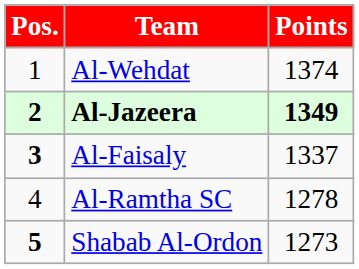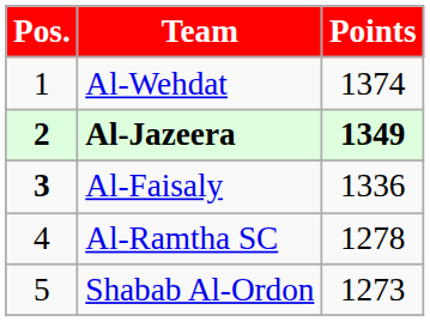Al-Faisaly | Points: 1337 -> 1336
Shabab Al-Ordon | Pos.: bold -> normal
